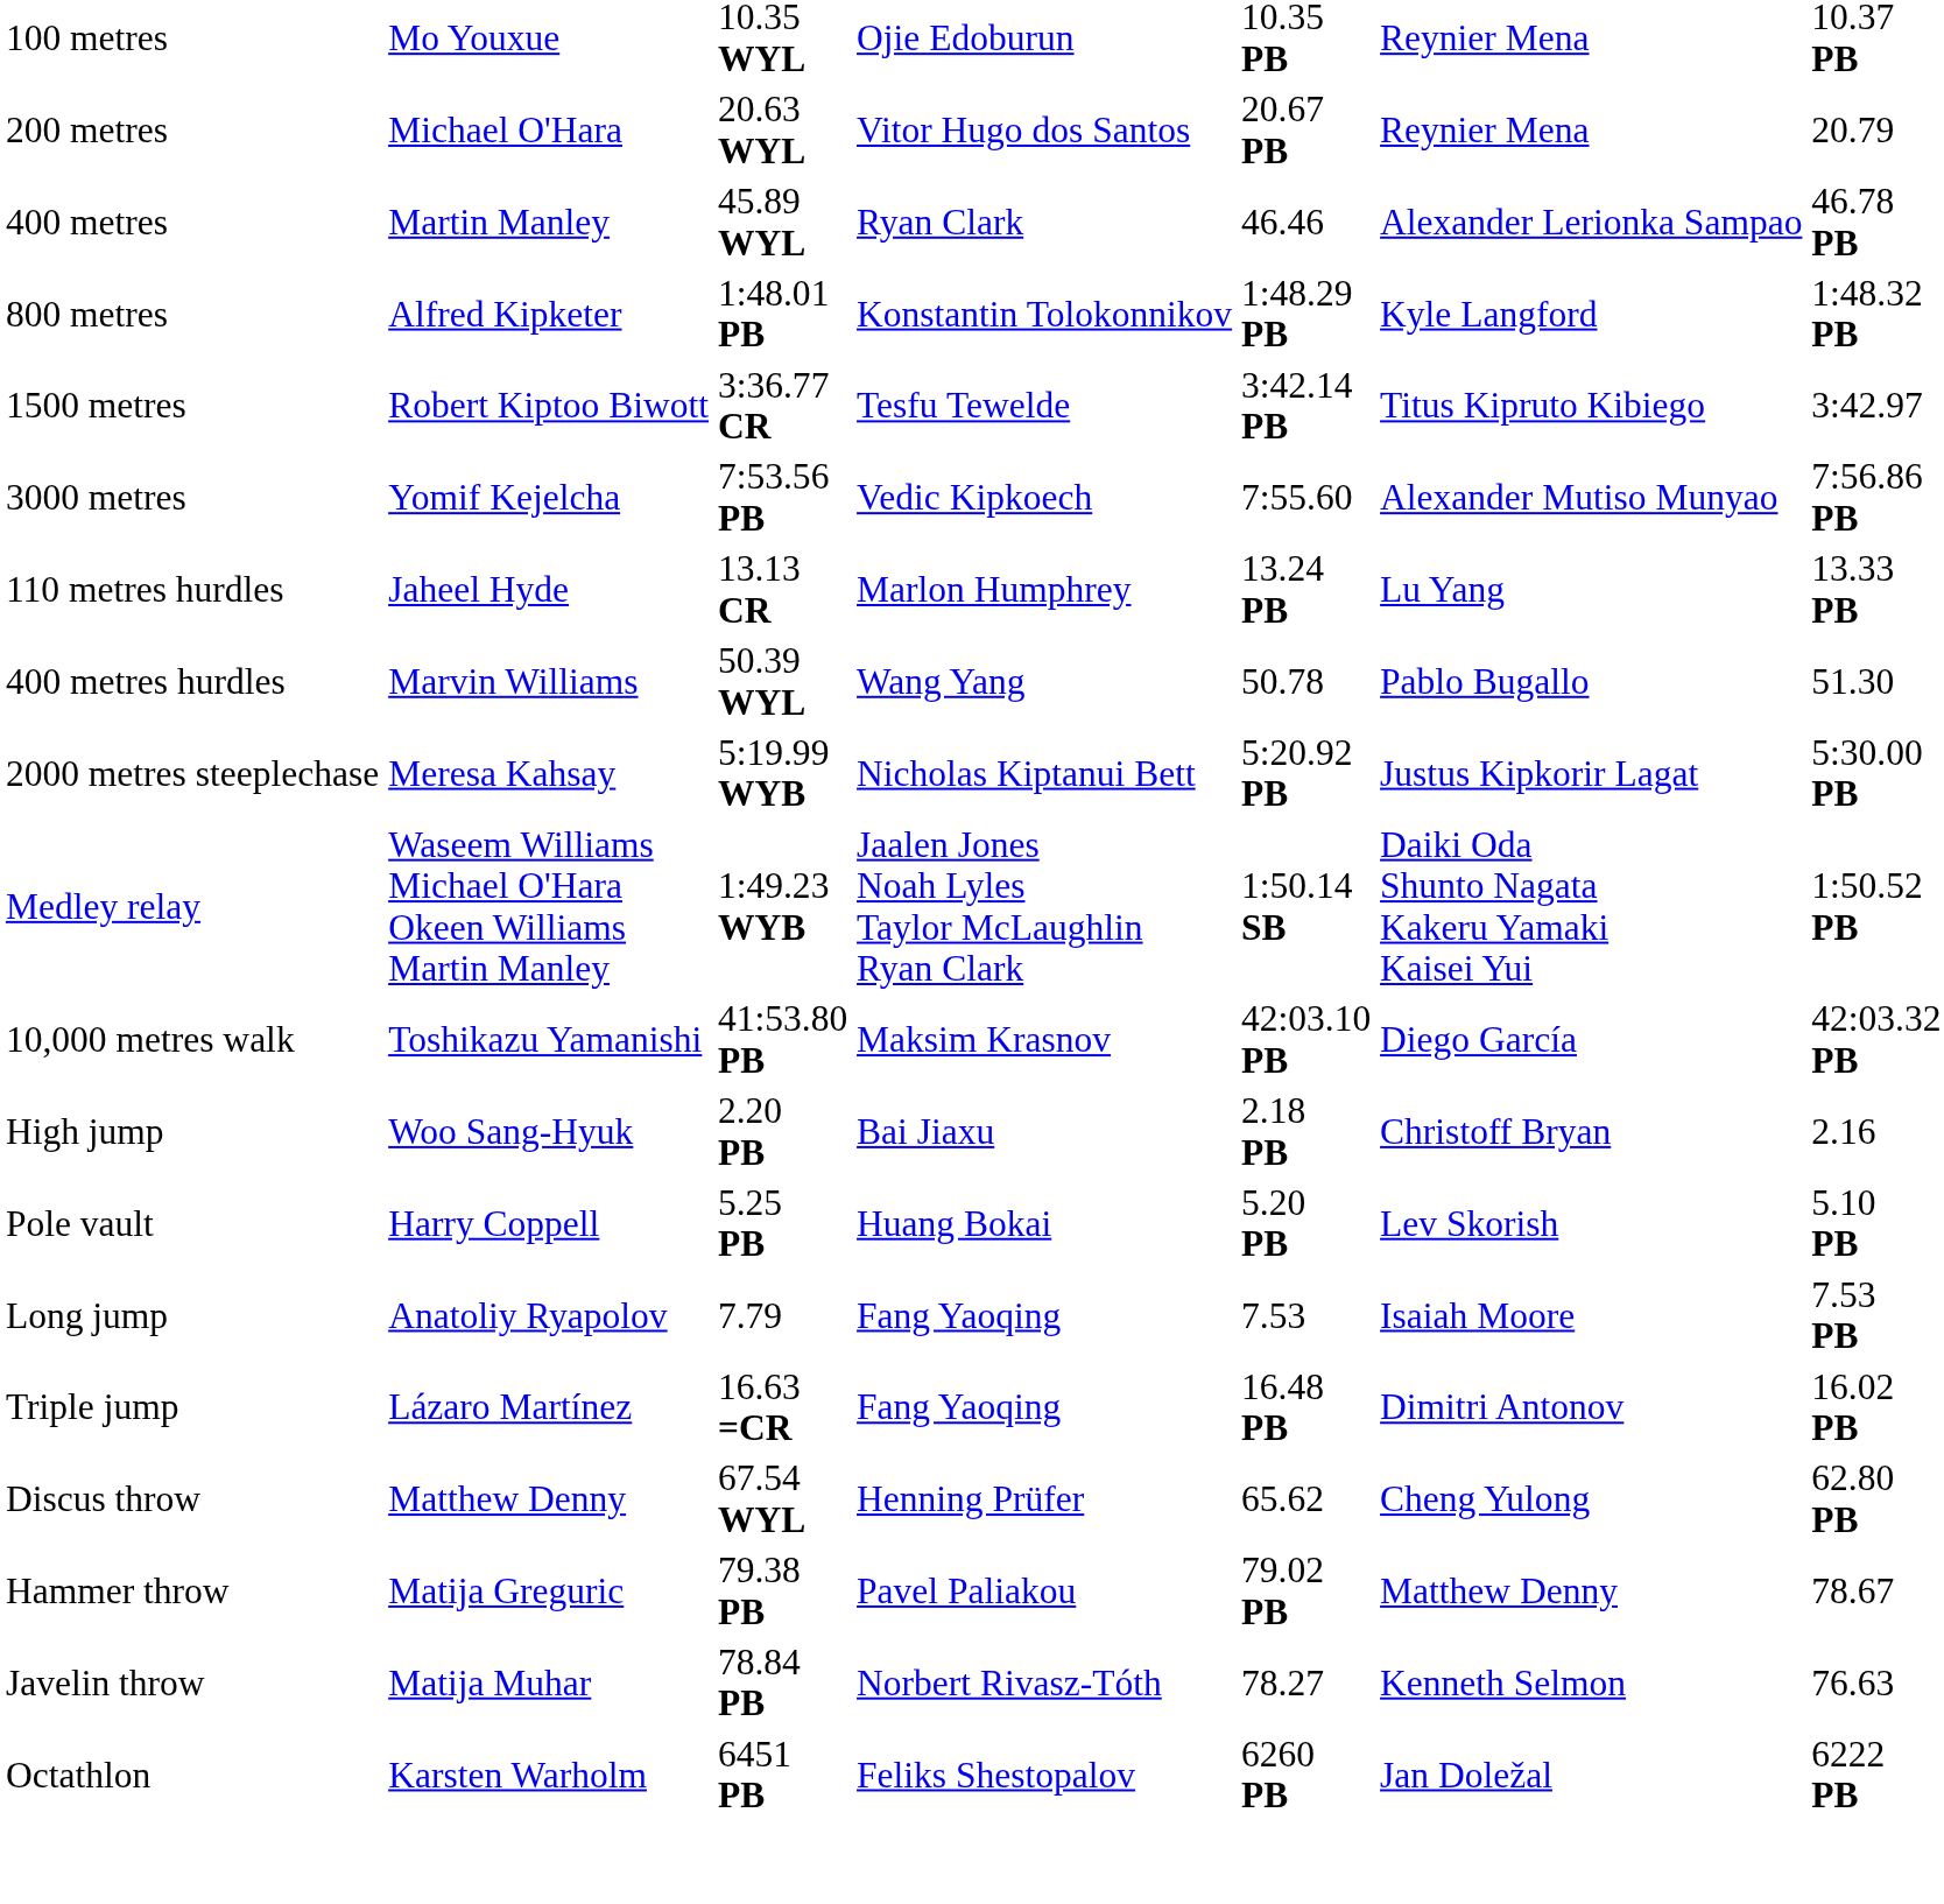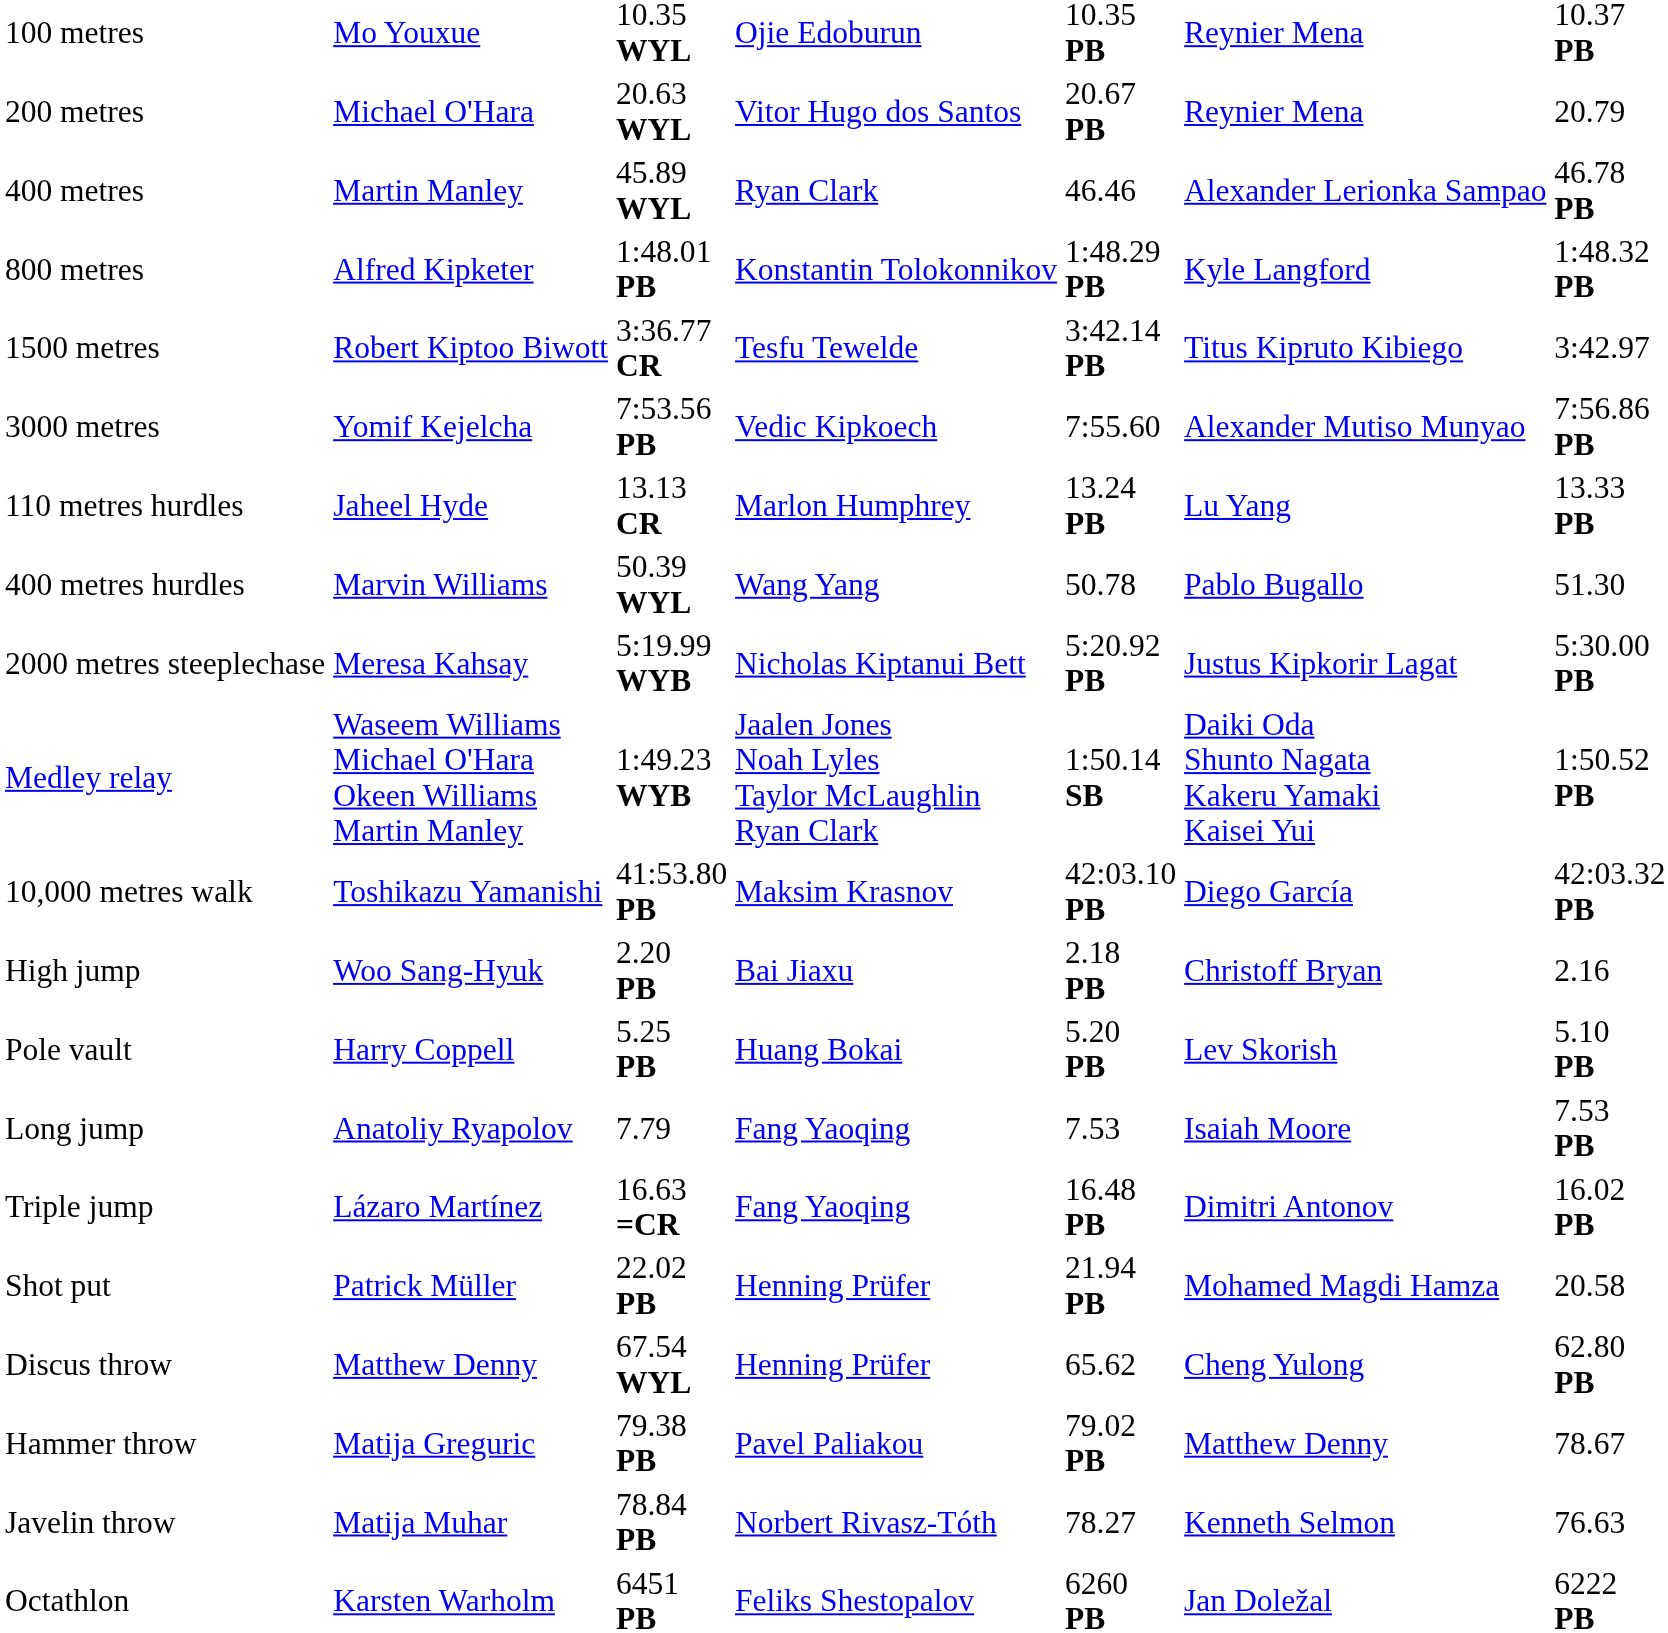+ row: Shot put | Patrick Müller | 22.02 PB | Henning Prüfer | 21.94 PB | Mohamed Magdi Hamza | 20.58
